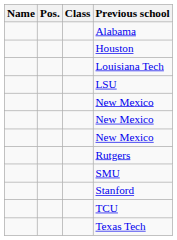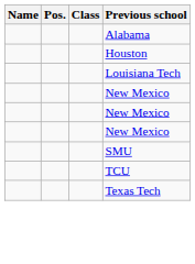- row: LSU
- row: Rutgers
- row: Stanford
